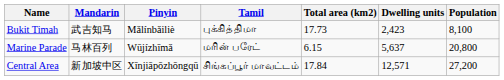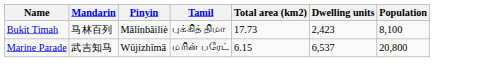Bukit Timah | Mandarin: 武吉知马 -> 马林百列
Marine Parade | Mandarin: 马林百列 -> 武吉知马
Marine Parade | Dwelling units: 5,637 -> 6,537
- row: Central Area | 新加坡中区 | Xīnjiāpōzhōngqū | சிங்கப்பூர் மாவட்டம் | 17.84 | 12,571 | 27,200
